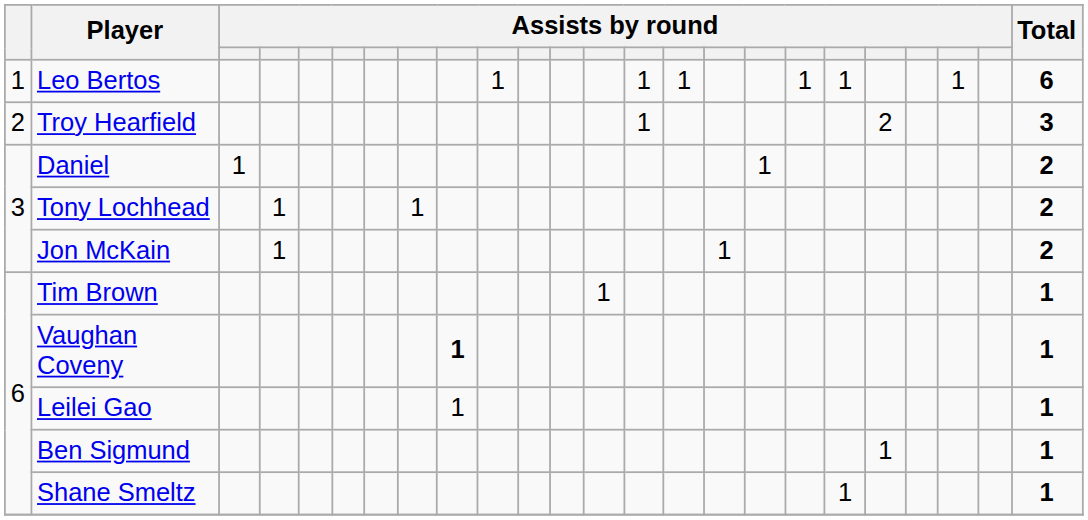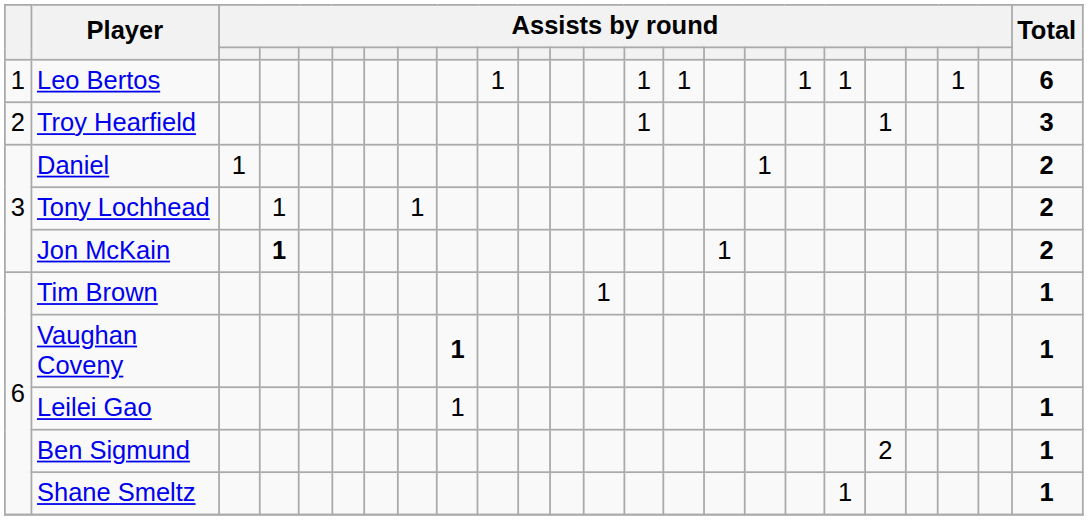Troy Hearfield | column 20: 2 -> 1
Jon McKain | column 4: normal -> bold
Ben Sigmund | column 20: 1 -> 2
